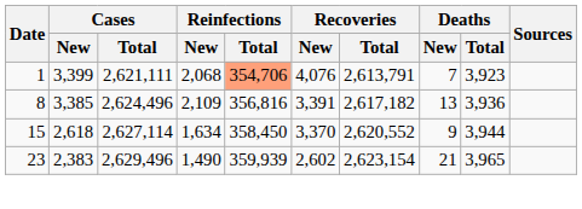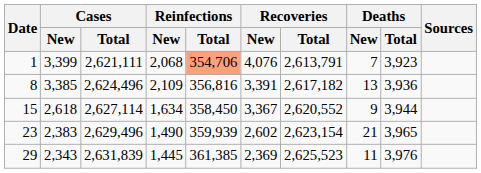15 | Recoveries / New: 3,370 -> 3,367
+ row: 29 | 2,343 | 2,631,839 | 1,445 | 361,385 | 2,369 | 2,625,523 | 11 | 3,976
